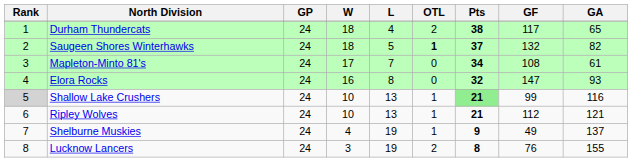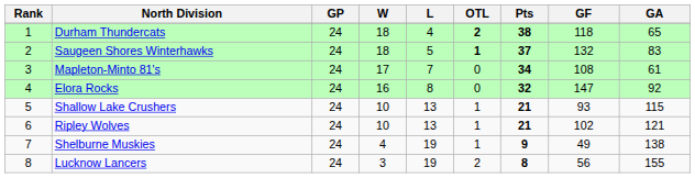Durham Thundercats | OTL: normal -> bold
Durham Thundercats | GF: 117 -> 118
Saugeen Shores Winterhawks | GA: 82 -> 83
Elora Rocks | GA: 93 -> 92
Shallow Lake Crushers | Rank: lightgrey background -> no background
Shallow Lake Crushers | Pts: lightgreen background -> no background
Shallow Lake Crushers | GF: 99 -> 93
Shallow Lake Crushers | GA: 116 -> 115
Ripley Wolves | GF: 112 -> 102
Shelburne Muskies | GA: 137 -> 138
Lucknow Lancers | GF: 76 -> 56
